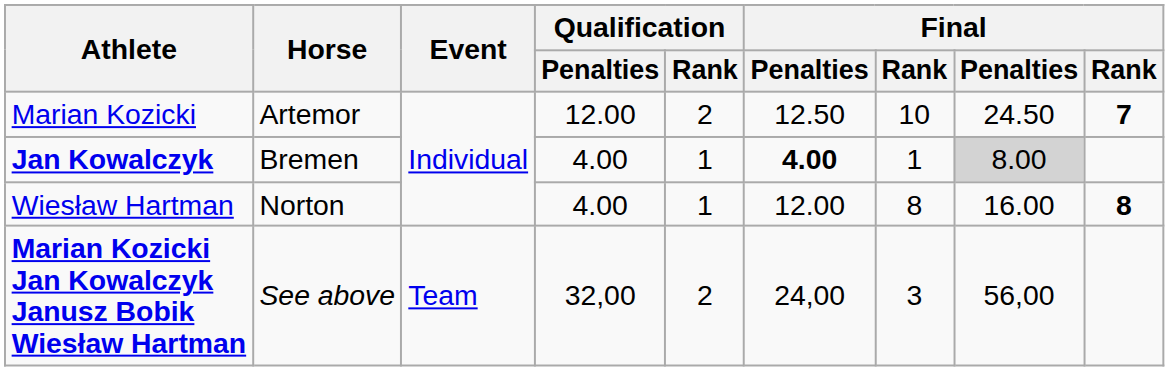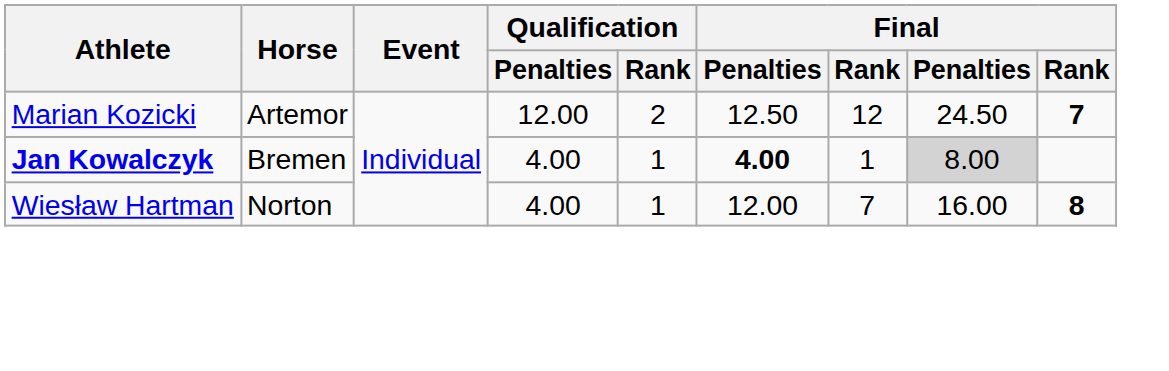Marian Kozicki | column 7: 10 -> 12
Wiesław Hartman | column 7: 8 -> 7
- row: Marian Kozicki Jan Kowalczyk Janusz Bobik Wiesław Hartman | See above | Team | 32,00 | 2 | 24,00 | 3 | 56,00
